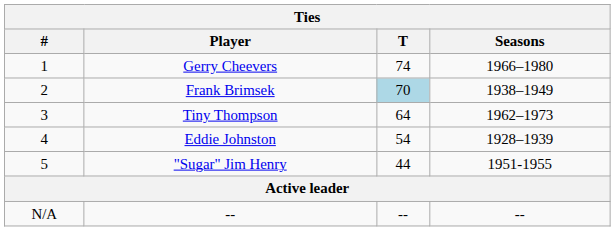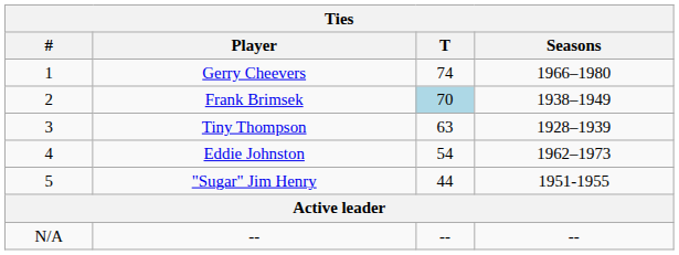Tiny Thompson | T: 64 -> 63
Tiny Thompson | Seasons: 1962–1973 -> 1928–1939
Eddie Johnston | Seasons: 1928–1939 -> 1962–1973
